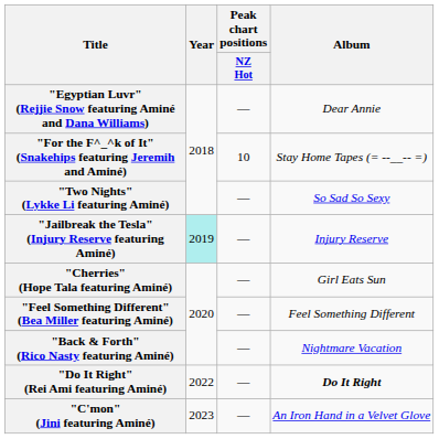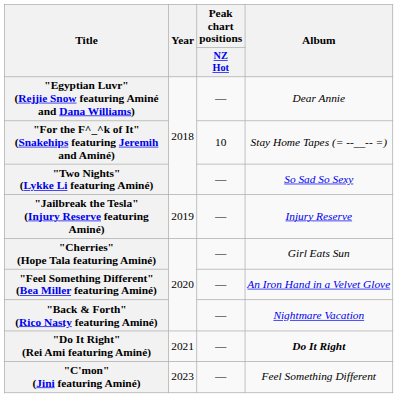"Jailbreak the Tesla" (Injury Reserve featuring Aminé) | Year: paleturquoise background -> no background
"Feel Something Different" (Bea Miller featuring Aminé) | Album: Feel Something Different -> An Iron Hand in a Velvet Glove
"Do It Right" (Rei Ami featuring Aminé) | Year: 2022 -> 2021
"C'mon" (Jini featuring Aminé) | Album: An Iron Hand in a Velvet Glove -> Feel Something Different
